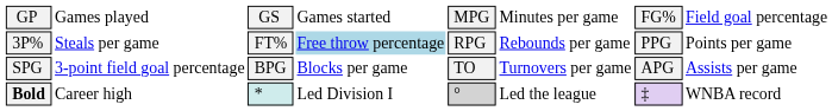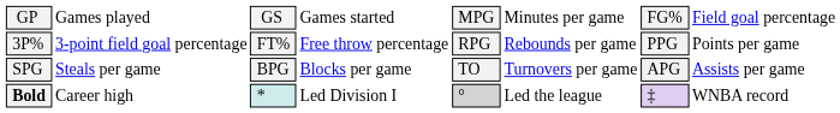3P% | column 2: Steals per game -> 3-point field goal percentage
3P% | column 4: lightblue background -> no background
SPG | column 2: 3-point field goal percentage -> Steals per game
